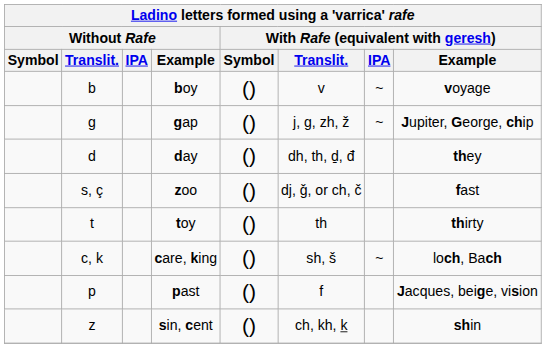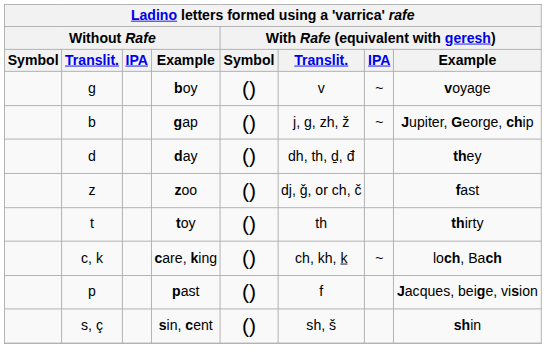boy | Without Rafe / Translit.: b -> g
gap | Without Rafe / Translit.: g -> b
zoo | Without Rafe / Translit.: s, ç -> z
care, king | With Rafe (equivalent with geresh) / Translit.: sh, š -> ch, kh, k
sin, cent | Without Rafe / Translit.: z -> s, ç
sin, cent | With Rafe (equivalent with geresh) / Translit.: ch, kh, k -> sh, š
